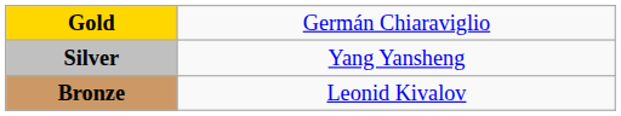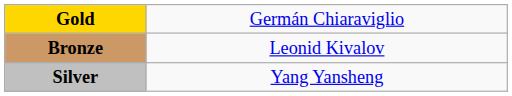rows swapped: Silver <-> Bronze
